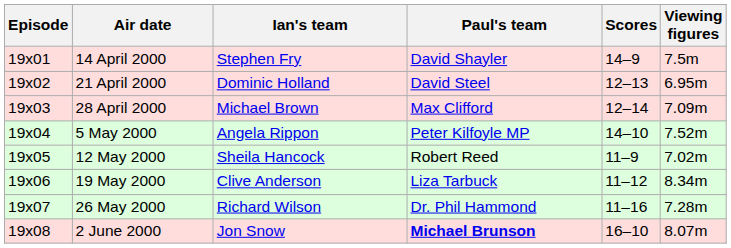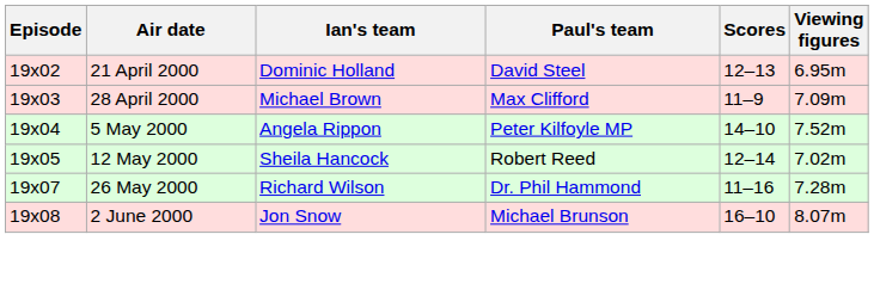- row: 19x01 | 14 April 2000 | Stephen Fry | David Shayler | 14–9 | 7.5m
28 April 2000 | Scores: 12–14 -> 11–9
12 May 2000 | Scores: 11–9 -> 12–14
- row: 19x06 | 19 May 2000 | Clive Anderson | Liza Tarbuck | 11–12 | 8.34m
2 June 2000 | Paul's team: bold -> normal
